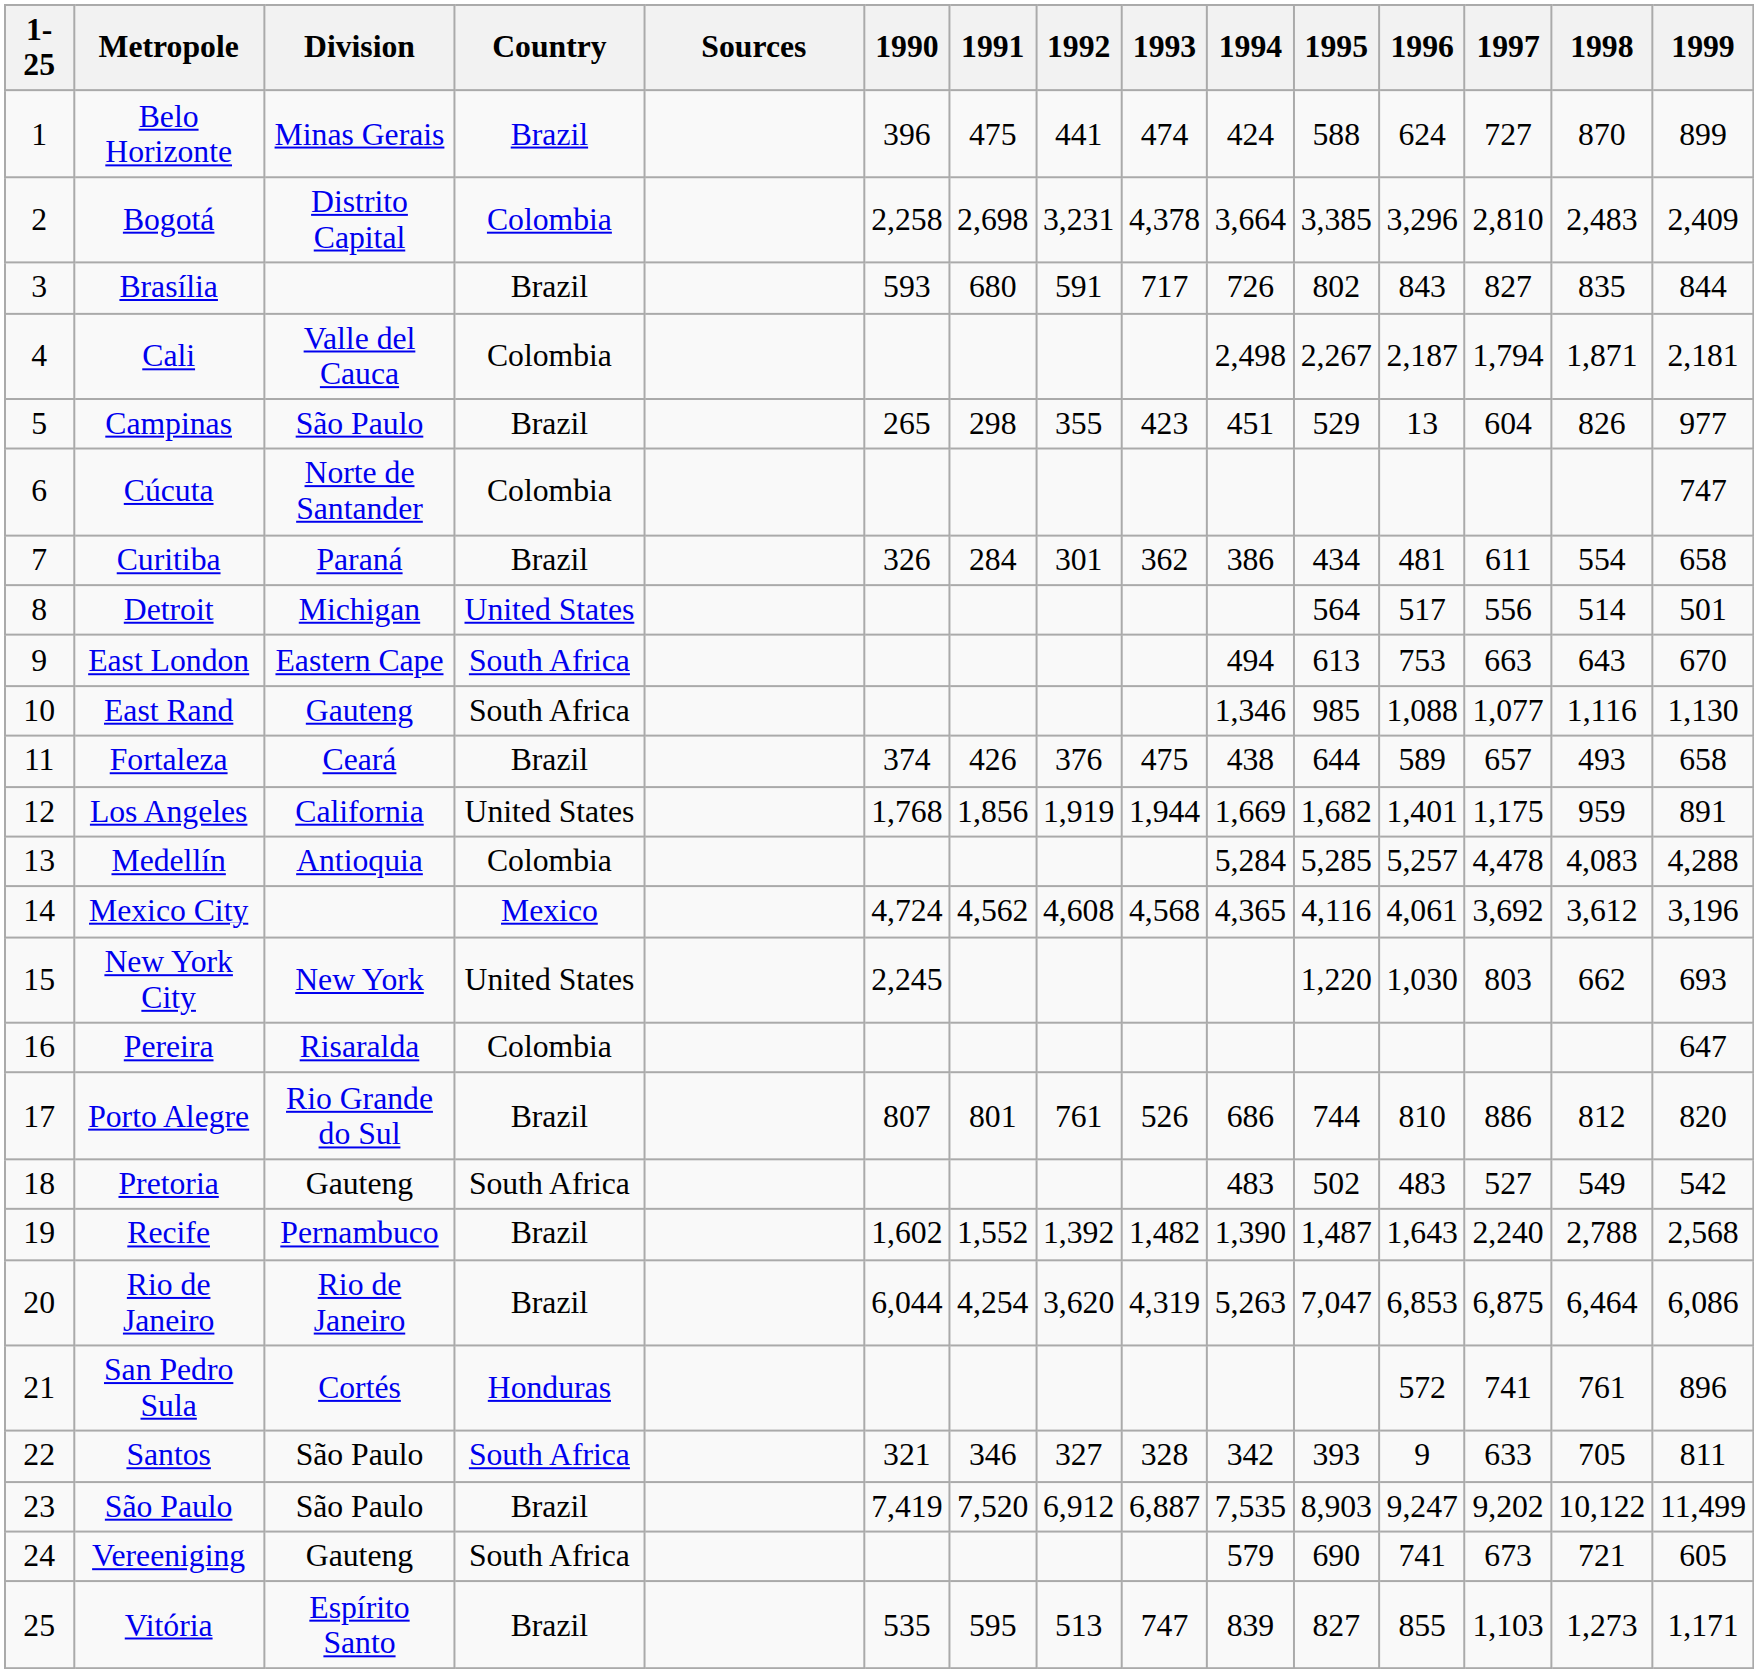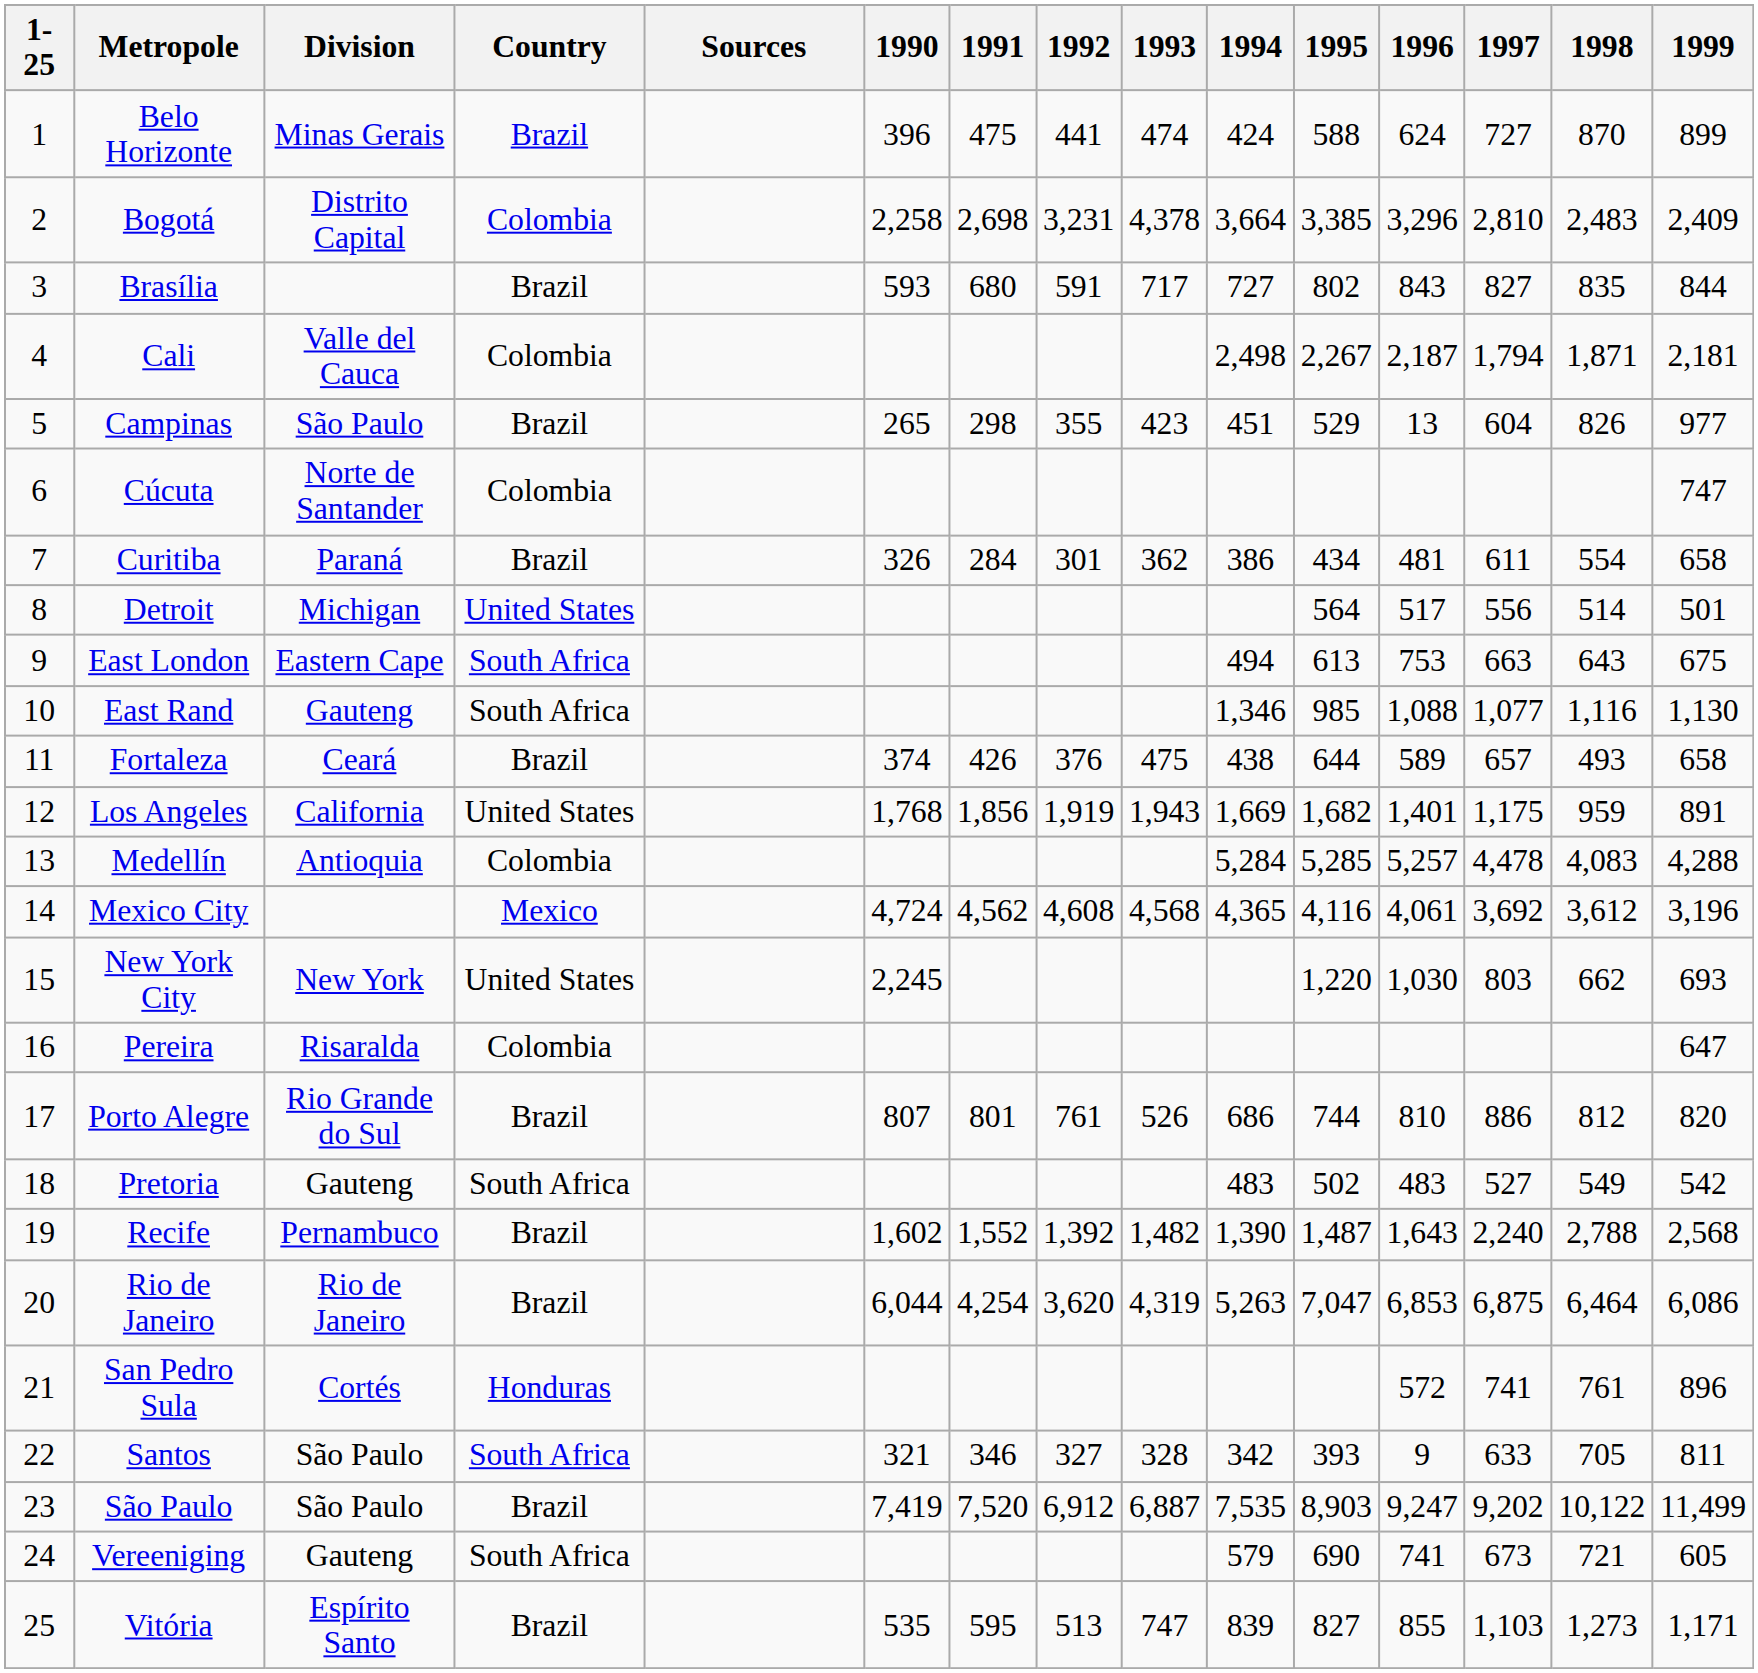Brasília | 1994: 726 -> 727
East London | 1999: 670 -> 675
Los Angeles | 1993: 1,944 -> 1,943
